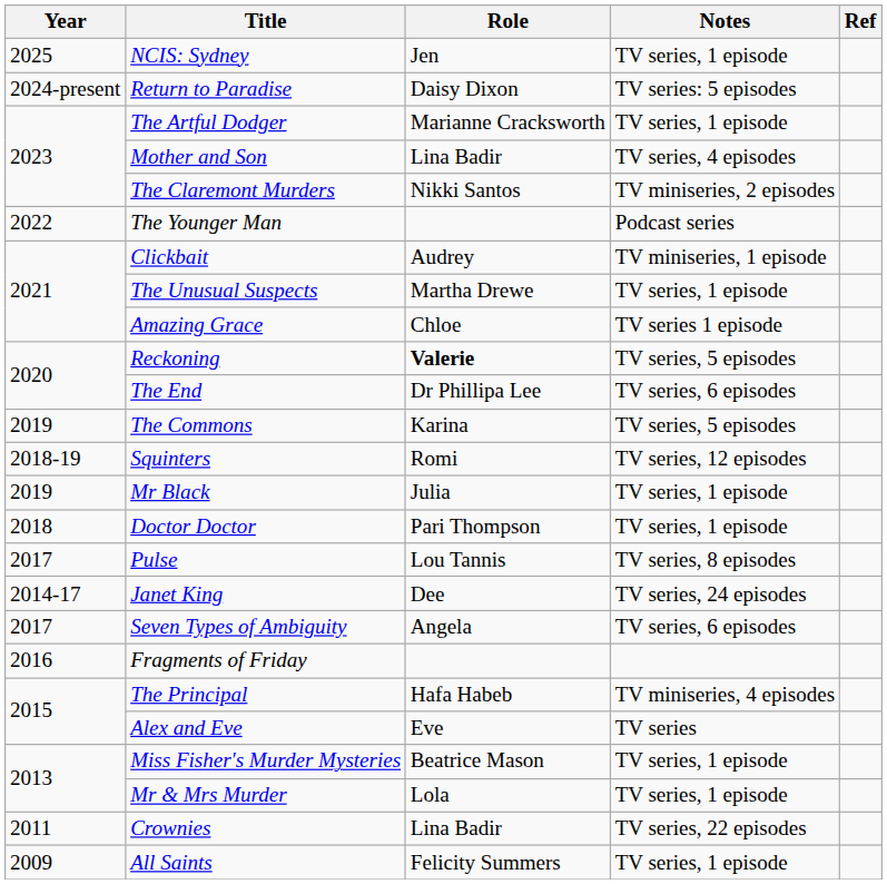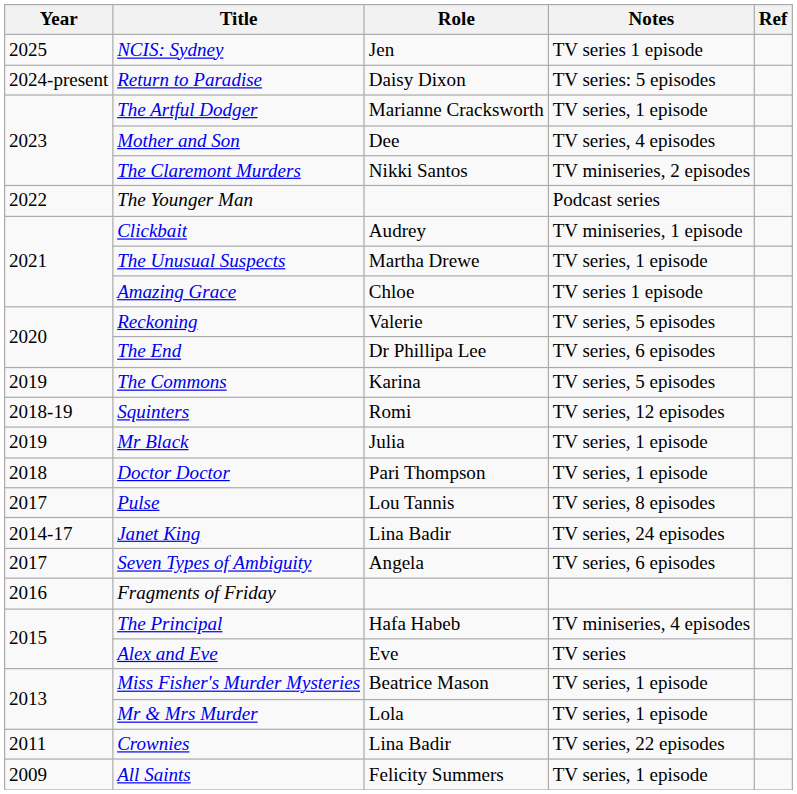NCIS: Sydney | Notes: TV series, 1 episode -> TV series 1 episode
Mother and Son | Role: Lina Badir -> Dee
Reckoning | Role: bold -> normal
Janet King | Role: Dee -> Lina Badir
